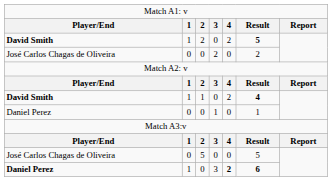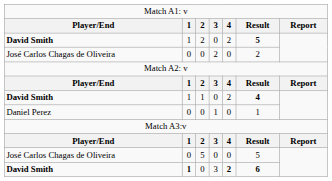0 / 3 | column 1: Daniel Perez -> David Smith
0 / 3 | column 2: normal -> bold
